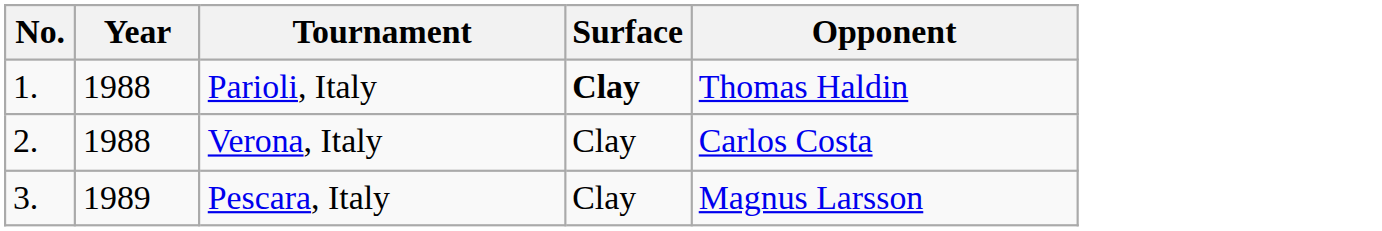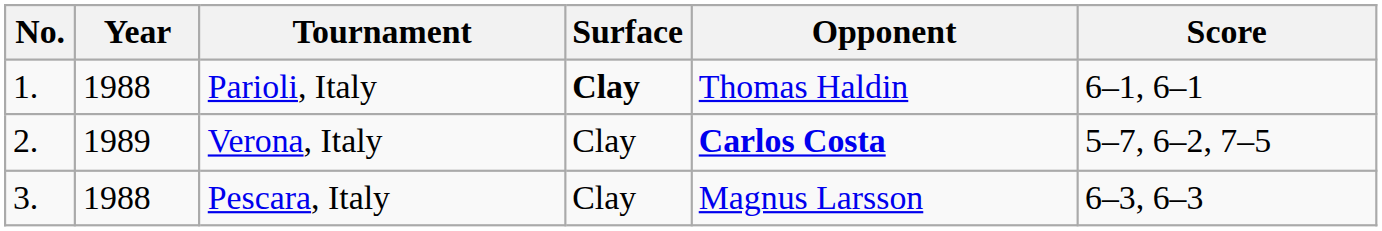+ column: Score | 6–1, 6–1 | 5–7, 6–2, 7–5 | 6–3, 6–3
Verona, Italy | Year: 1988 -> 1989
Verona, Italy | Opponent: normal -> bold
Pescara, Italy | Year: 1989 -> 1988
